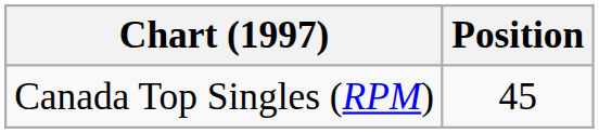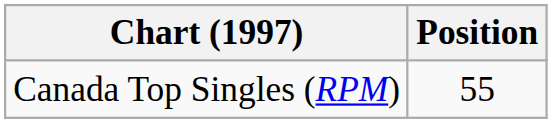Canada Top Singles (RPM) | Position: 45 -> 55
